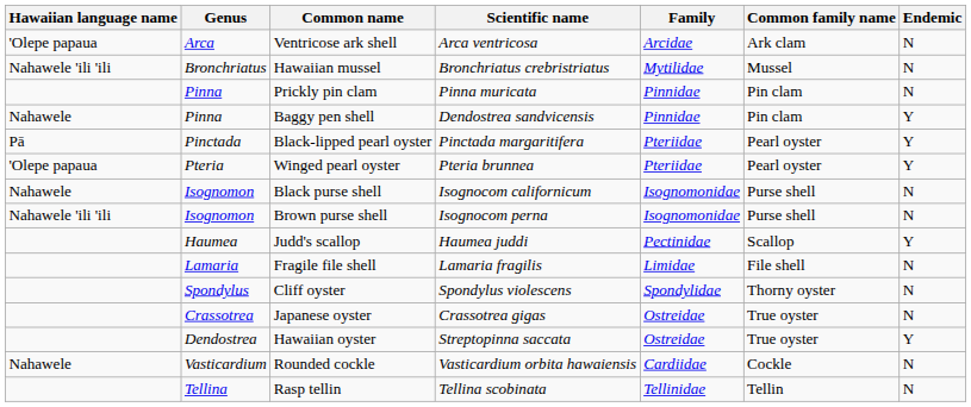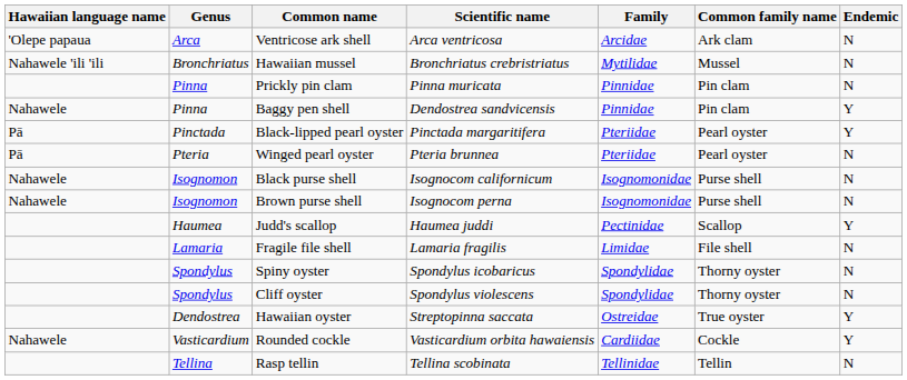Winged pearl oyster | Hawaiian language name: 'Olepe papaua -> Pā
Winged pearl oyster | Endemic: Y -> N
Brown purse shell | Hawaiian language name: Nahawele 'ili 'ili -> Nahawele
+ row: Spondylus | Spiny oyster | Spondylus icobaricus | Spondylidae | Thorny oyster | N
- row: Crassotrea | Japanese oyster | Crassotrea gigas | Ostreidae | True oyster | N
Rounded cockle | Endemic: N -> Y
